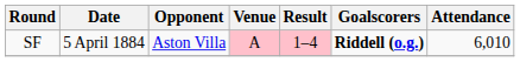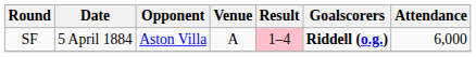SF | Venue: pink background -> no background
SF | Attendance: 6,010 -> 6,000
